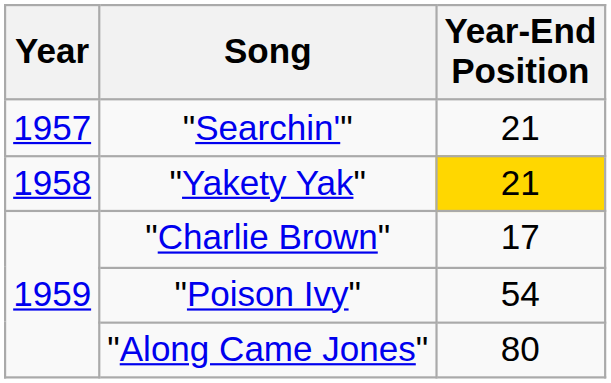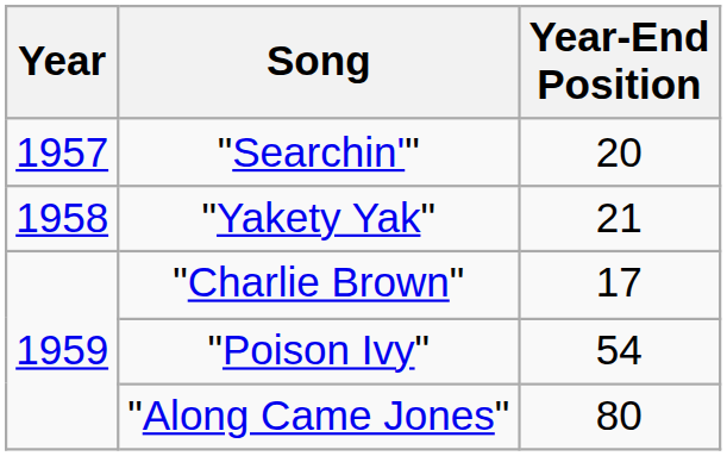"Searchin'" | Year-End Position: 21 -> 20
"Yakety Yak" | Year-End Position: gold background -> no background
